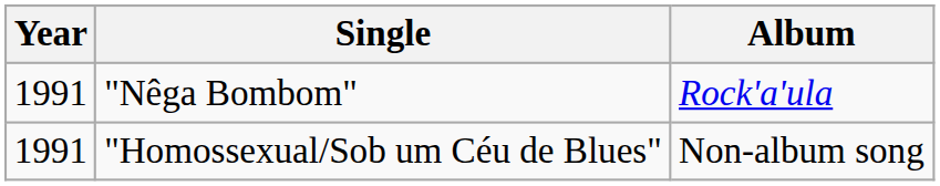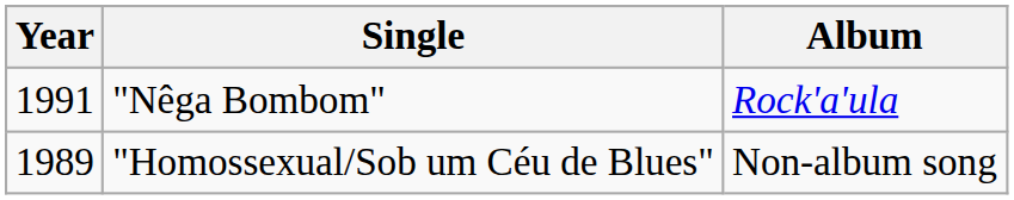"Homossexual/Sob um Céu de Blues" | Year: 1991 -> 1989
